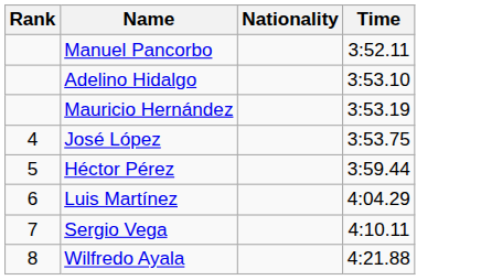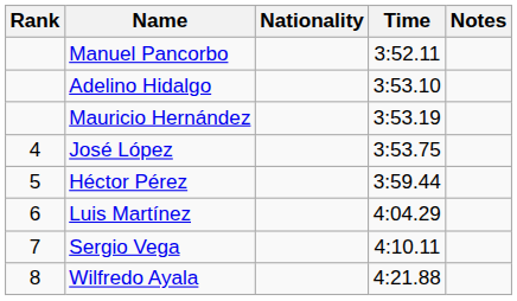+ column: Notes
